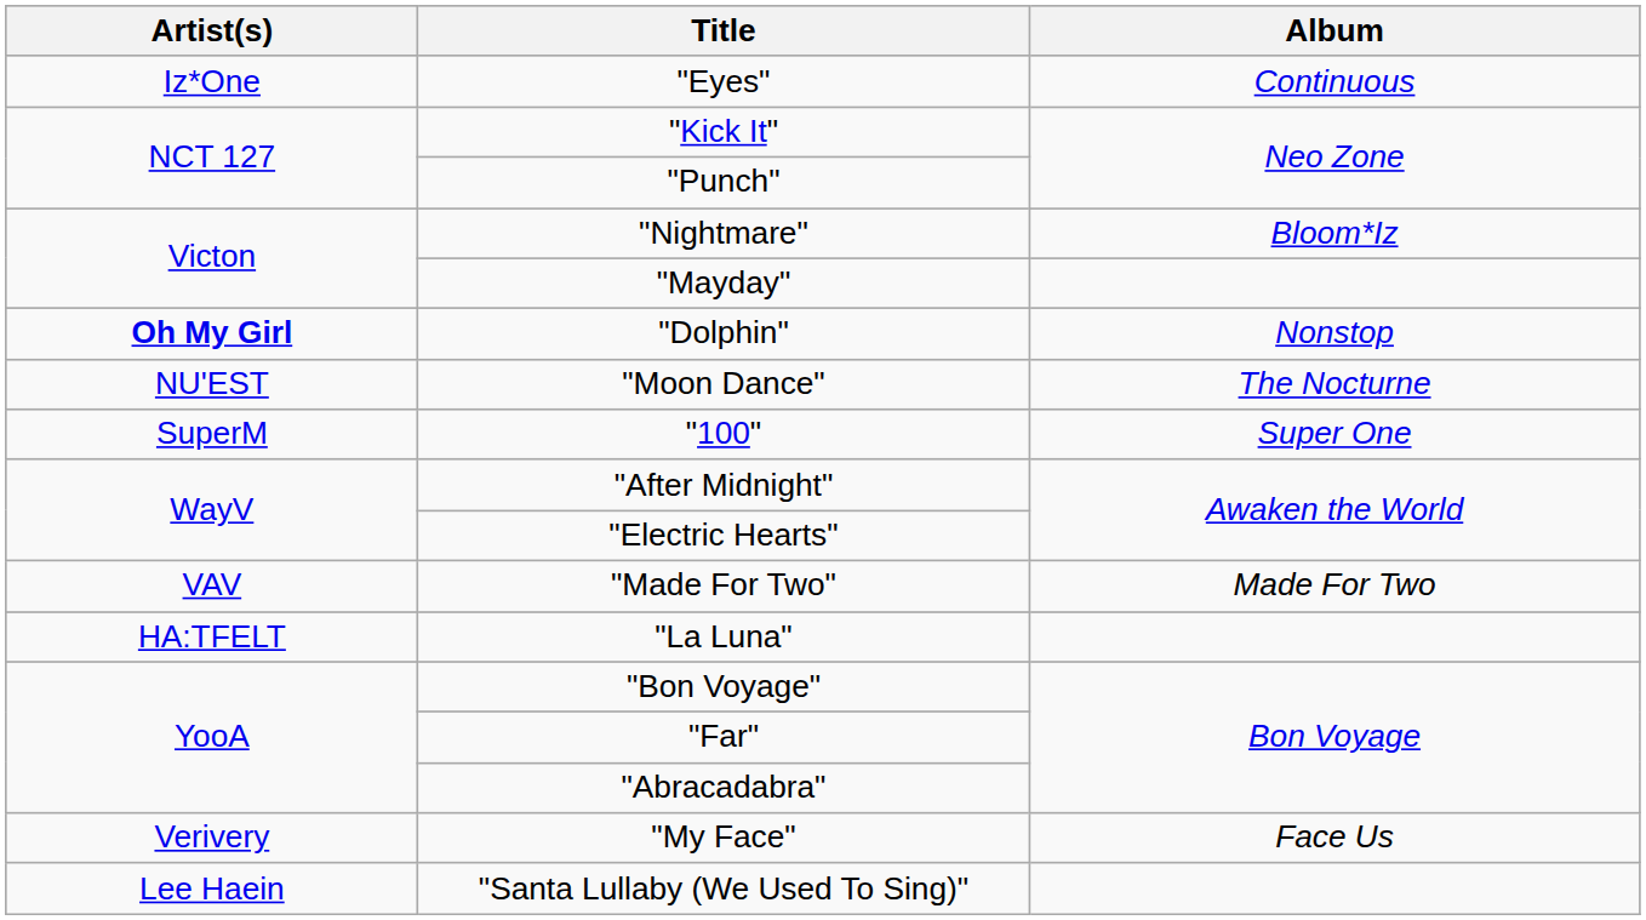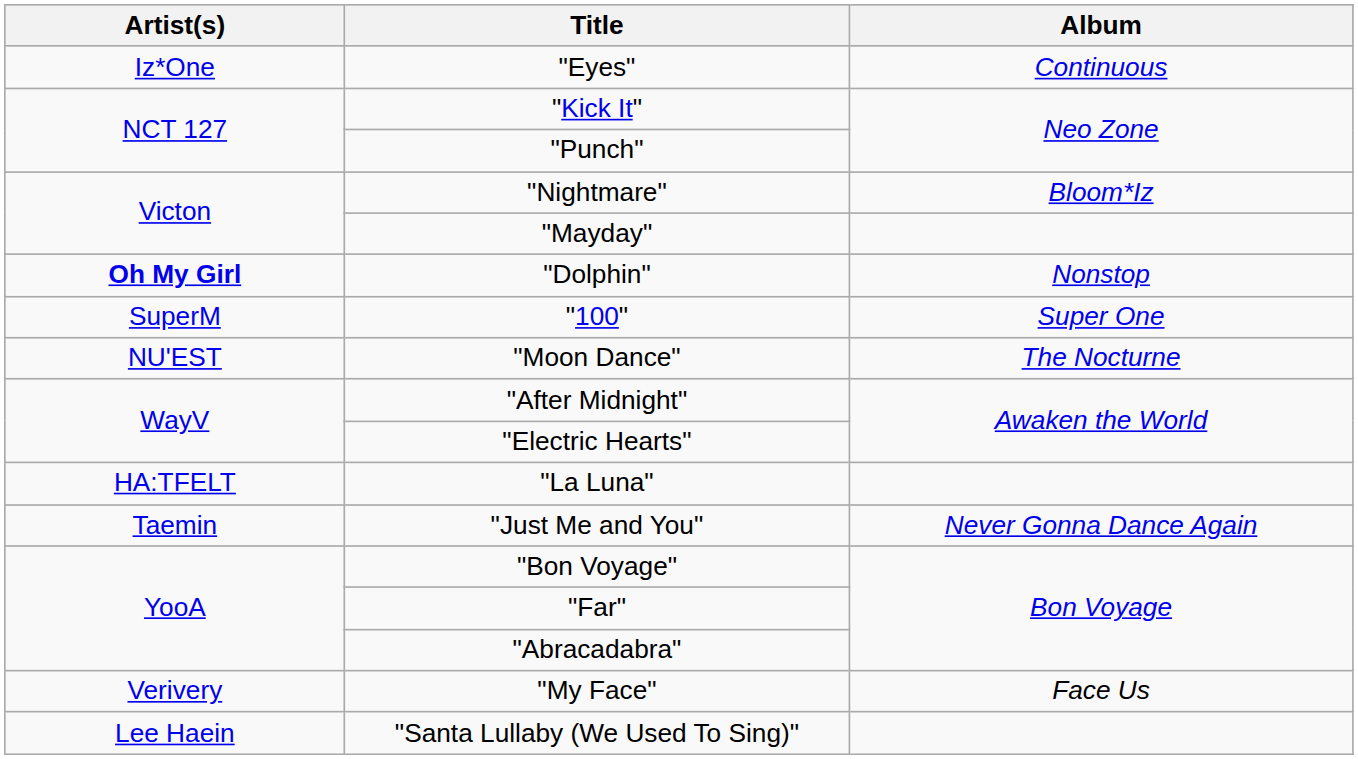rows swapped: "100" <-> "Moon Dance"
- row: VAV | "Made For Two" | Made For Two
+ row: Taemin | "Just Me and You" | Never Gonna Dance Again
